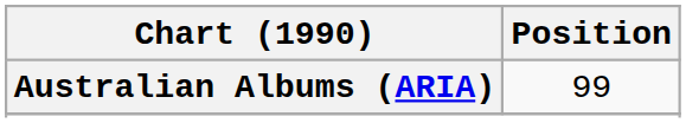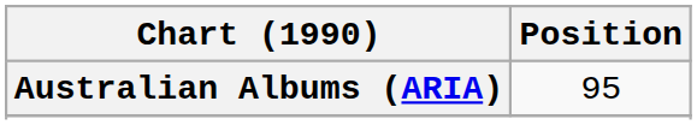Australian Albums (ARIA) | Position: 99 -> 95
